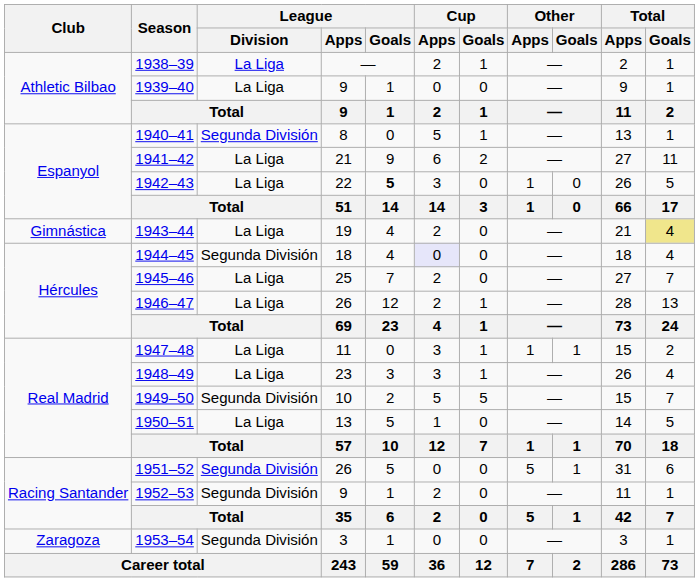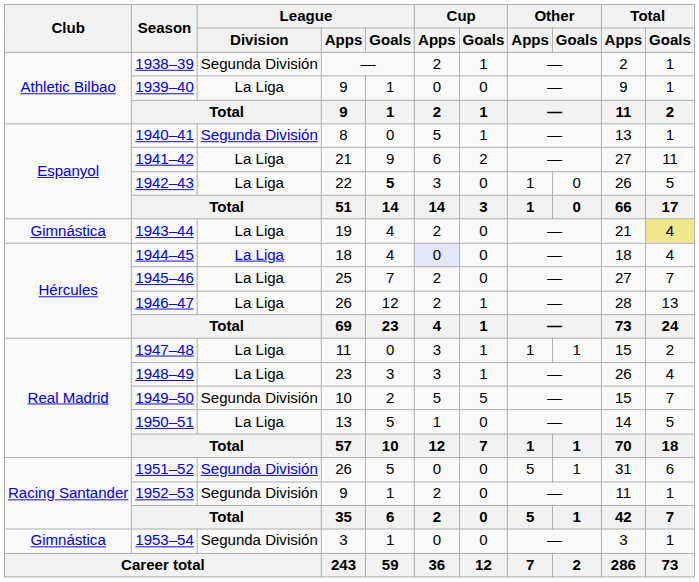1938–39 | League / Division: La Liga -> Segunda División
1944–45 | League / Division: Segunda División -> La Liga
1953–54 | Club: Zaragoza -> Gimnástica
